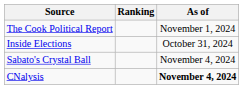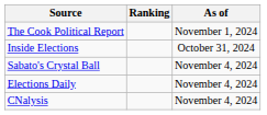+ row: Elections Daily | November 4, 2024
CNalysis | As of: bold -> normal
